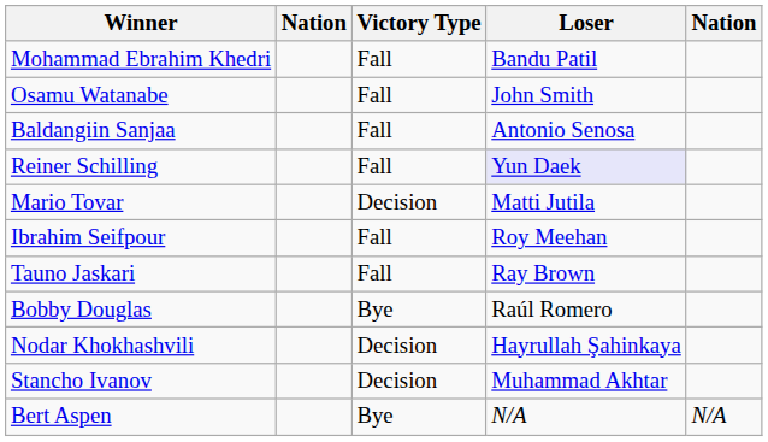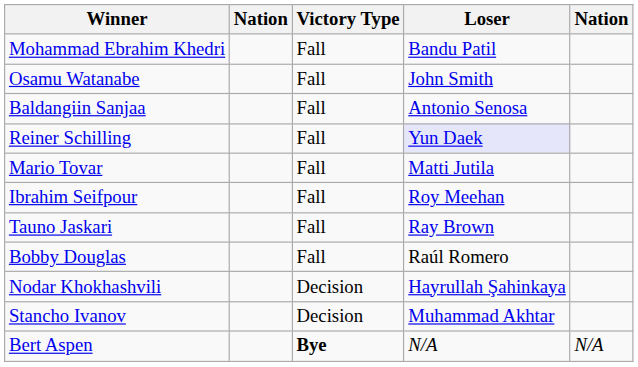Mario Tovar | Victory Type: Decision -> Fall
Bobby Douglas | Victory Type: Bye -> Fall
Bert Aspen | Victory Type: normal -> bold
